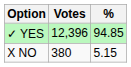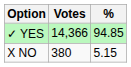✓ YES | Votes: 12,396 -> 14,366
